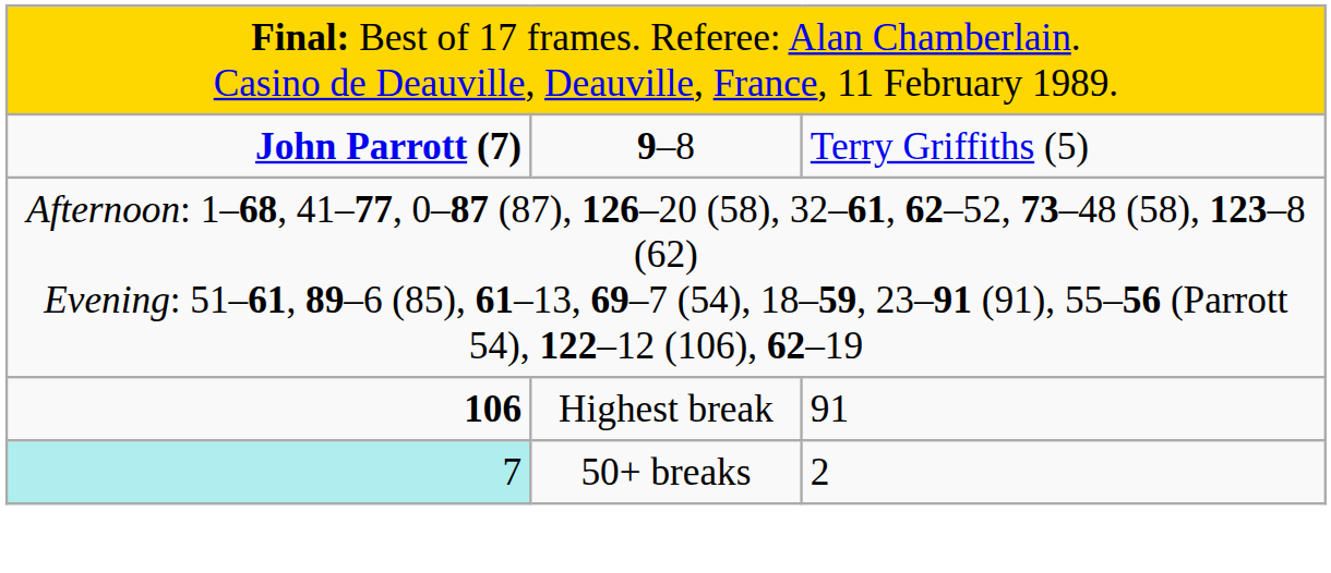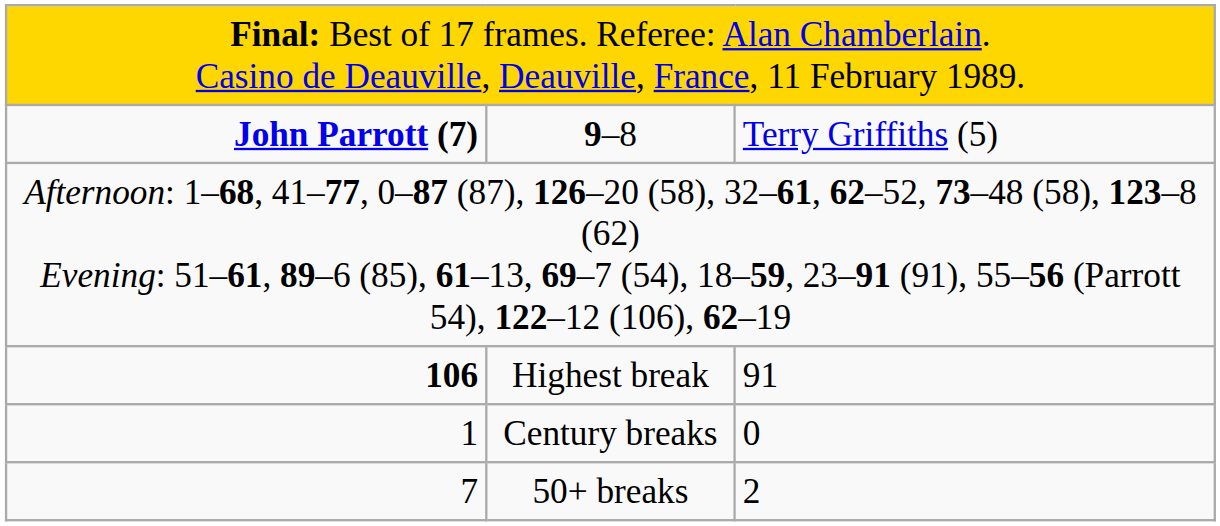+ row: 1 | Century breaks | 0
50+ breaks | column 1: paleturquoise background -> no background
